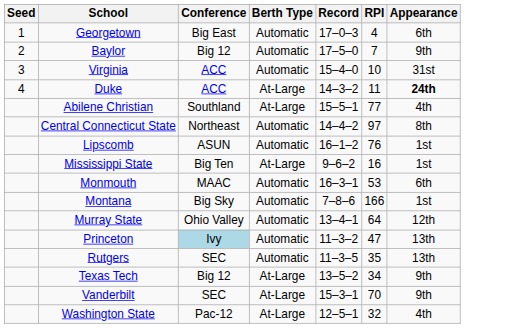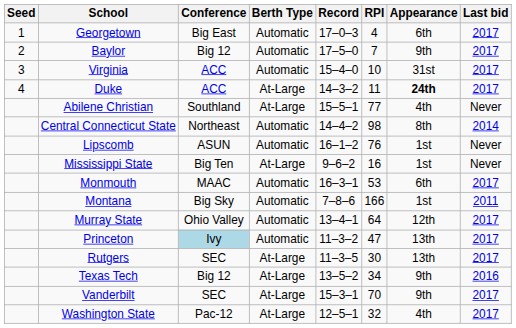+ column: Last bid | 2017 | 2017 | 2017 | 2017 | Never | 2014 | Never | Never | 2017 | 2011 | 2017 | 2017 | 2017 | 2016 | 2017 | 2017
Central Connecticut State | RPI: 97 -> 98
Rutgers | Berth Type: Automatic -> At-Large
Rutgers | RPI: 35 -> 30
